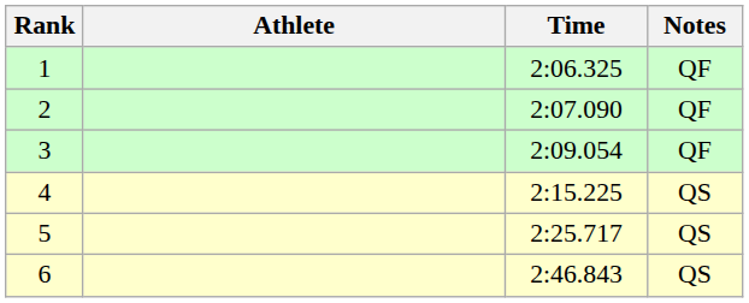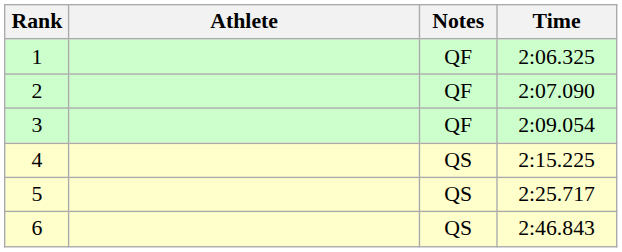columns swapped: Time <-> Notes
